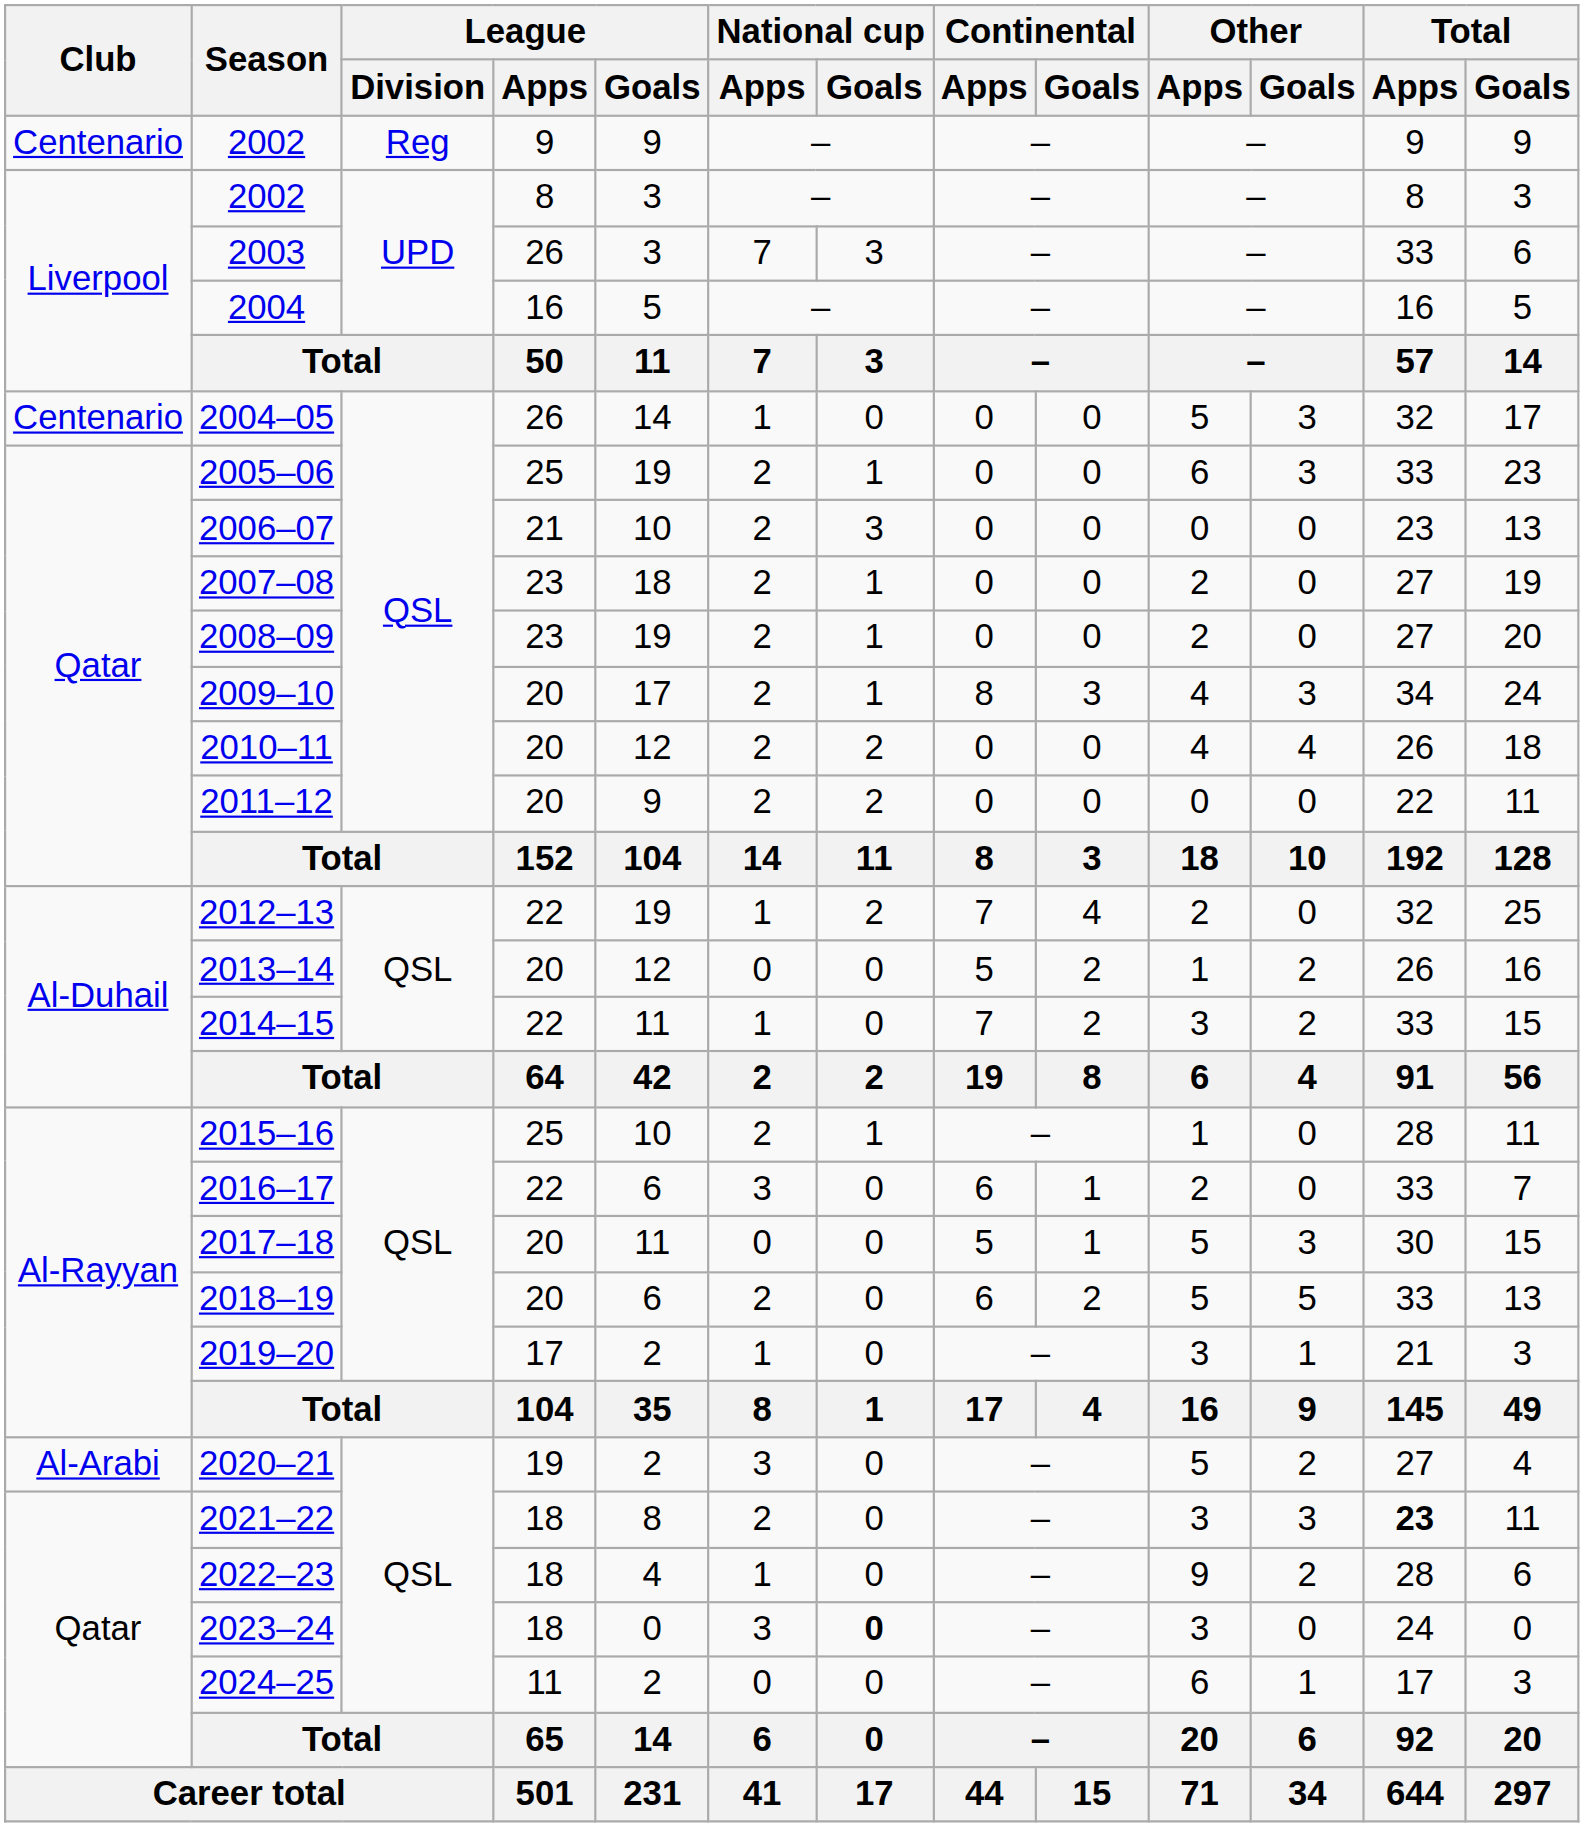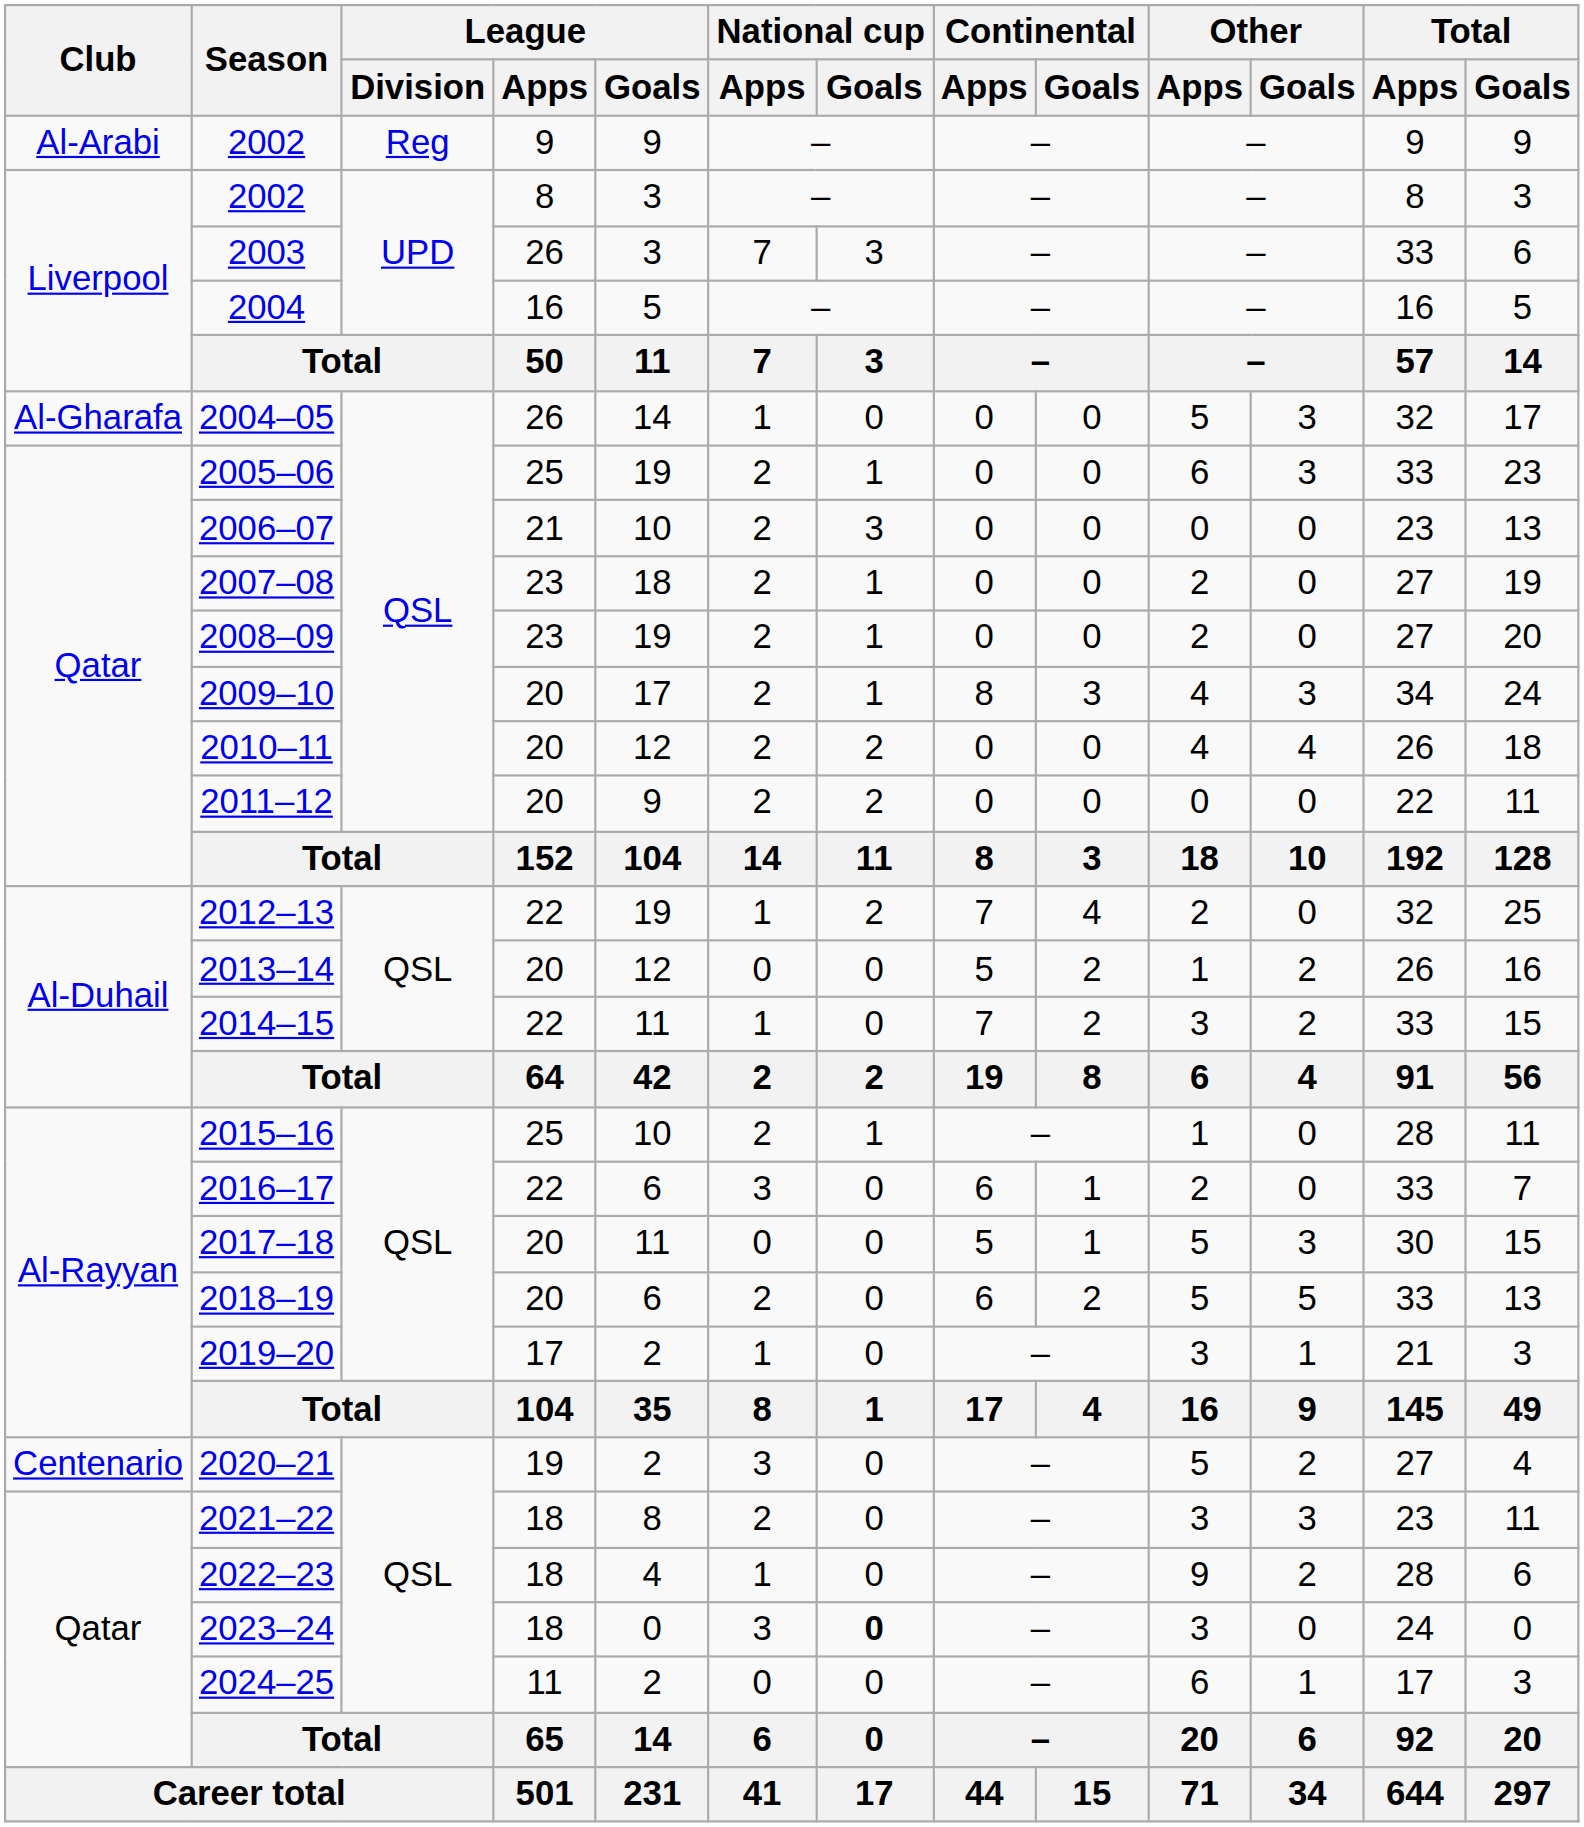2002 / 9 | Club: Centenario -> Al-Arabi
2004–05 | Club: Centenario -> Al-Gharafa
2020–21 | Club: Al-Arabi -> Centenario
2021–22 | Total / Apps: bold -> normal
